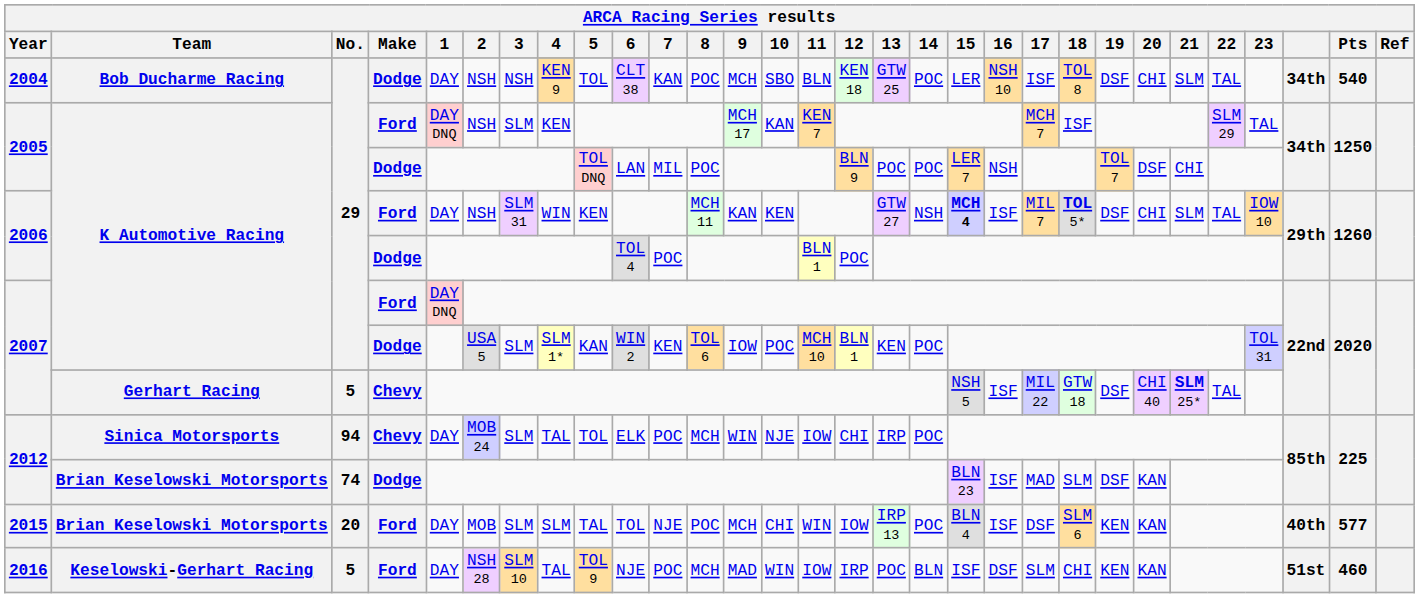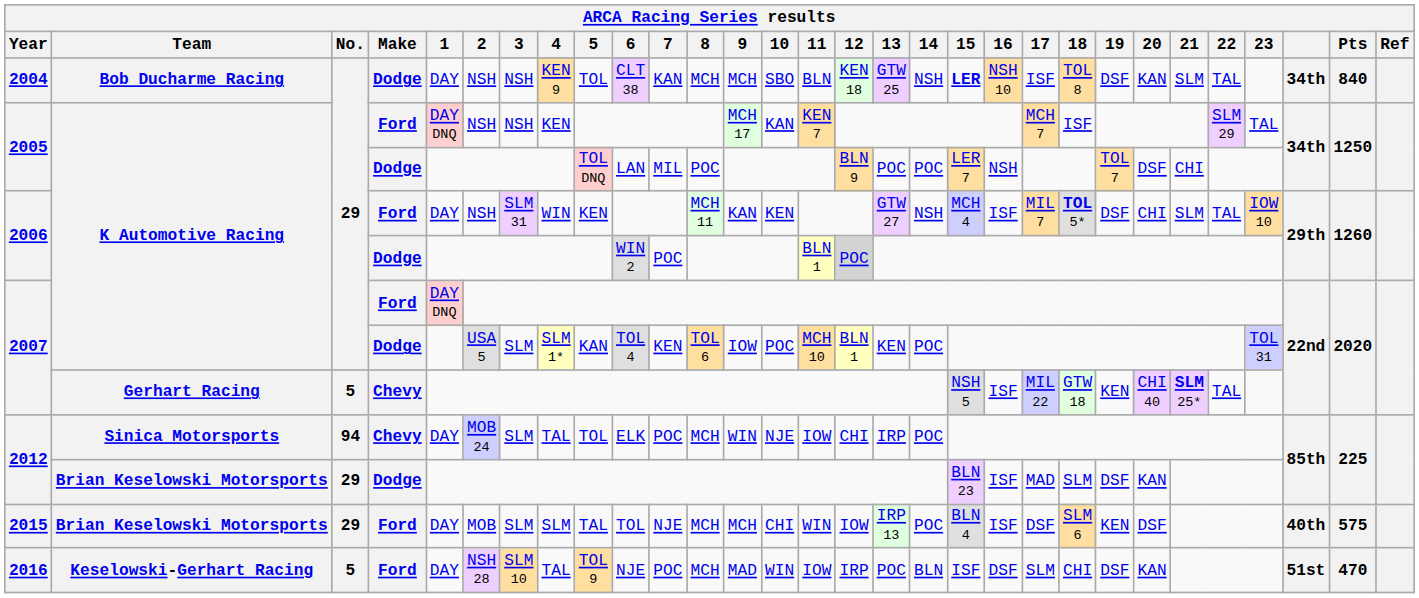2004 | 8: POC -> MCH
2004 | 14: POC -> NSH
2004 | 15: normal -> bold
2004 | 20: CHI -> KAN
2004 | Pts: 540 -> 840
2005 / Ford | 3: SLM -> NSH
2006 / Ford | 15: bold -> normal
2006 / Dodge | 6: TOL 4 -> WIN 2
2006 / Dodge | 12: no background -> lightgrey background
2007 / Dodge | 6: WIN 2 -> TOL 4
2007 / Chevy | 19: DSF -> KEN
2012 / Dodge | No.: 74 -> 29
2015 | No.: 20 -> 29
2015 | 8: POC -> MCH
2015 | 20: KAN -> DSF
2015 | Pts: 577 -> 575
2016 | 19: KEN -> DSF
2016 | Pts: 460 -> 470
